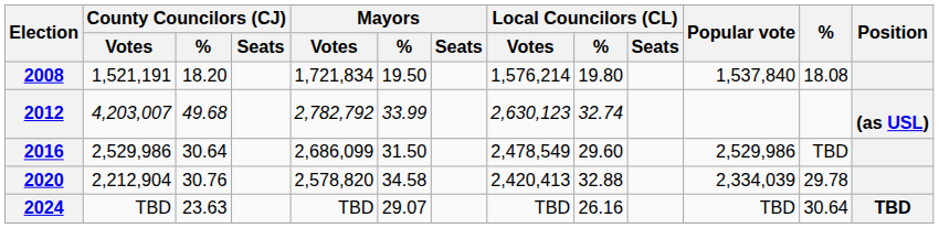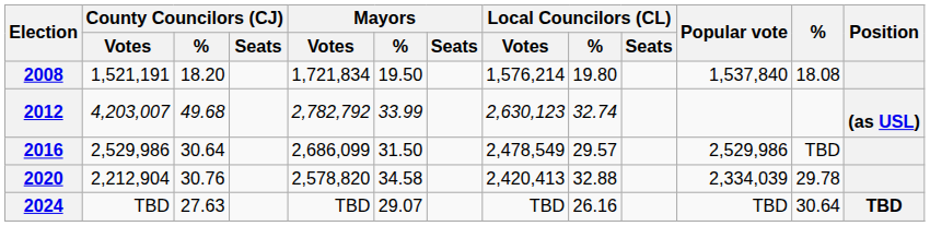2016 | Local Councilors (CL) / %: 29.60 -> 29.57
2024 | County Councilors (CJ) / %: 23.63 -> 27.63
